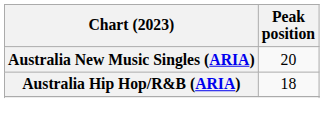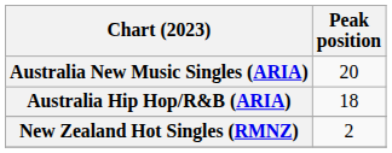+ row: New Zealand Hot Singles (RMNZ) | 2
